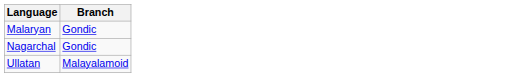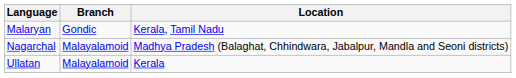+ column: Location | Kerala, Tamil Nadu | Madhya Pradesh (Balaghat, Chhindwara, Jabalpur, Mandla and Seoni districts) | Kerala
Nagarchal | Branch: Gondic -> Malayalamoid
